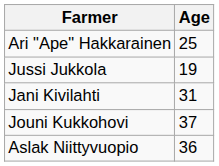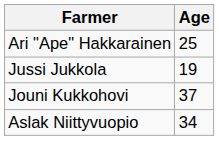- row: Jani Kivilahti | 31
Aslak Niittyvuopio | Age: 36 -> 34
